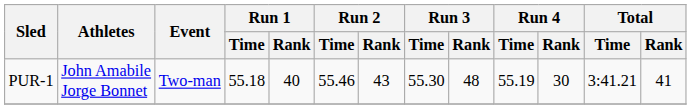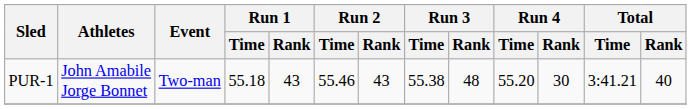PUR-1 | Run 1 / Rank: 40 -> 43
PUR-1 | Run 3 / Time: 55.30 -> 55.38
PUR-1 | Run 4 / Time: 55.19 -> 55.20
PUR-1 | Total / Rank: 41 -> 40
